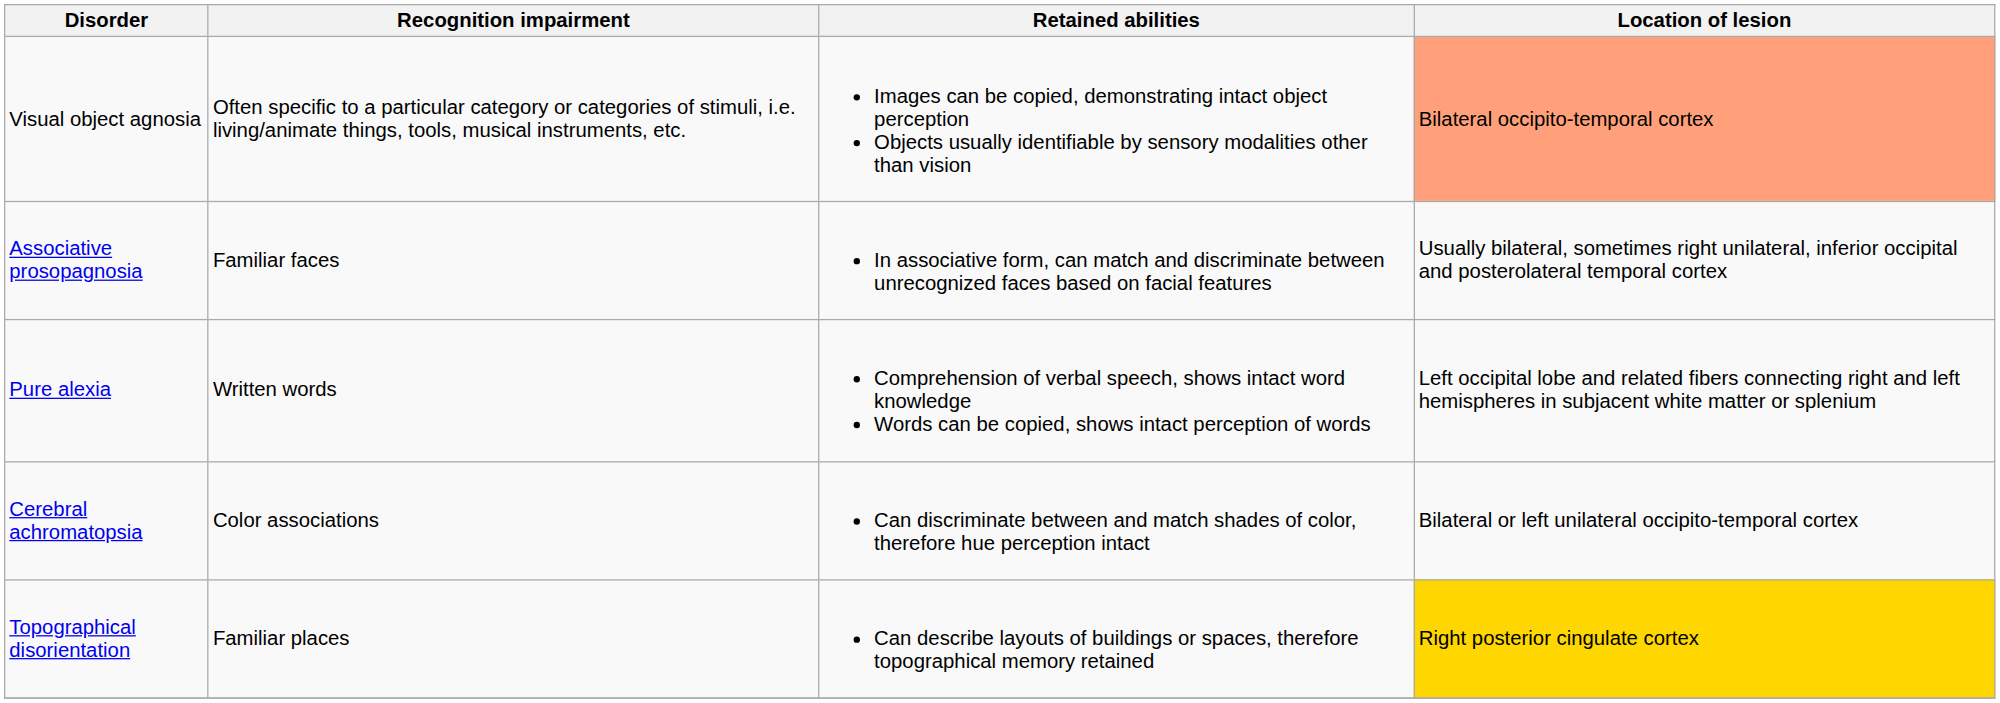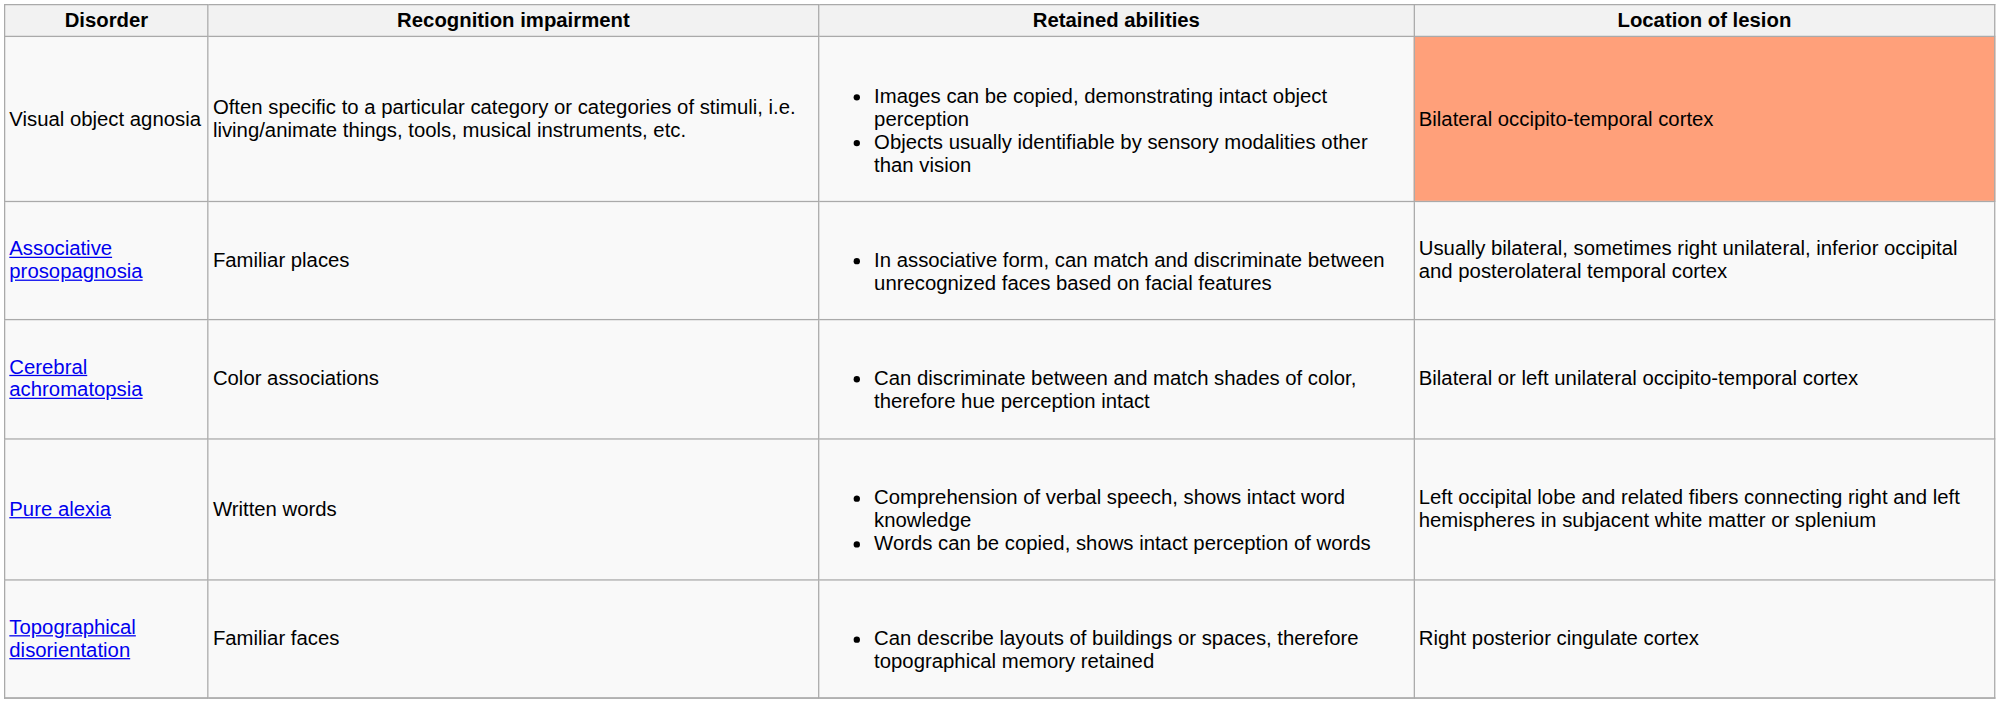Associative prosopagnosia | Recognition impairment: Familiar faces -> Familiar places
rows swapped: Pure alexia <-> Cerebral achromatopsia
Topographical disorientation | Recognition impairment: Familiar places -> Familiar faces
Topographical disorientation | Location of lesion: gold background -> no background
